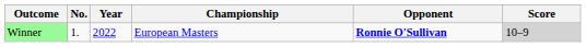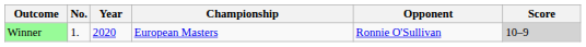Winner | Year: 2022 -> 2020
Winner | Opponent: bold -> normal
